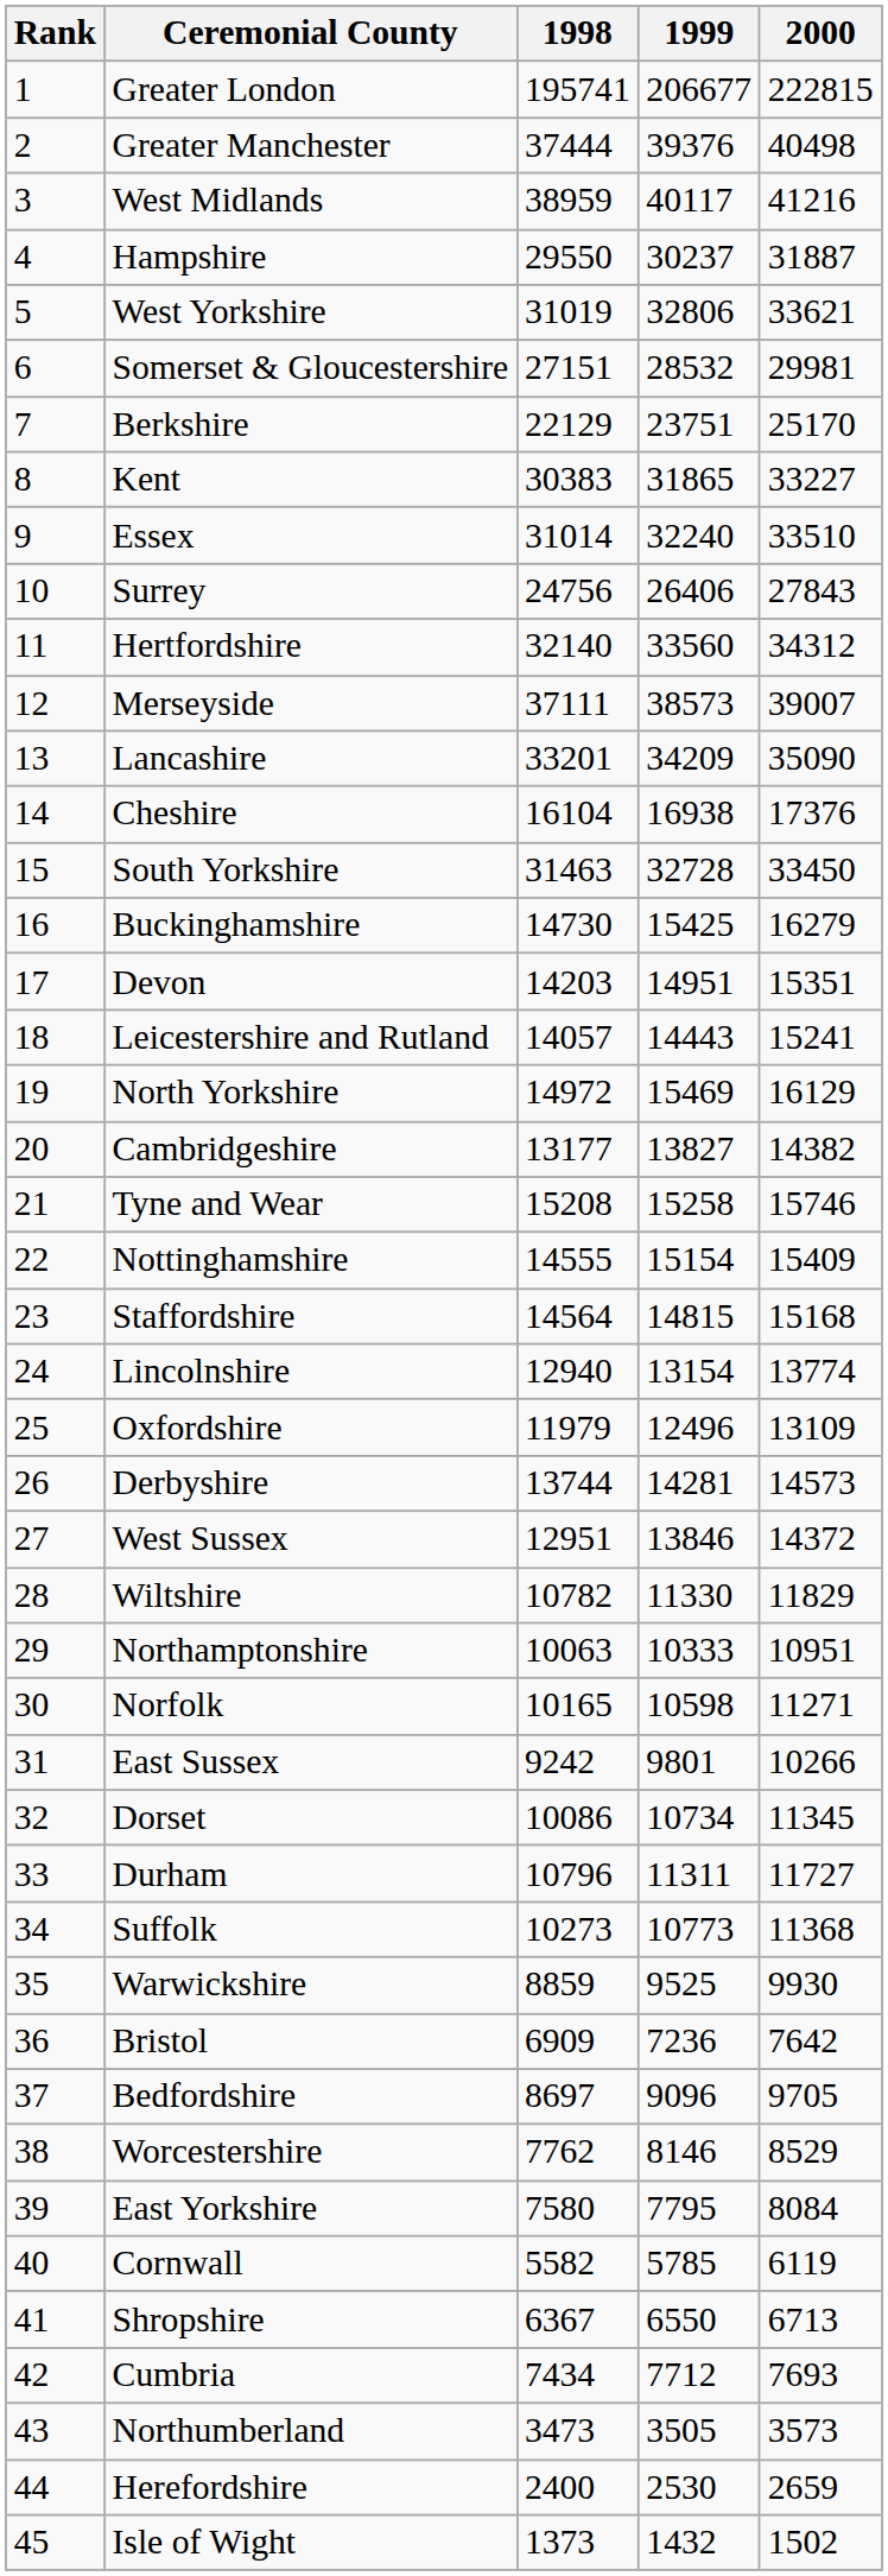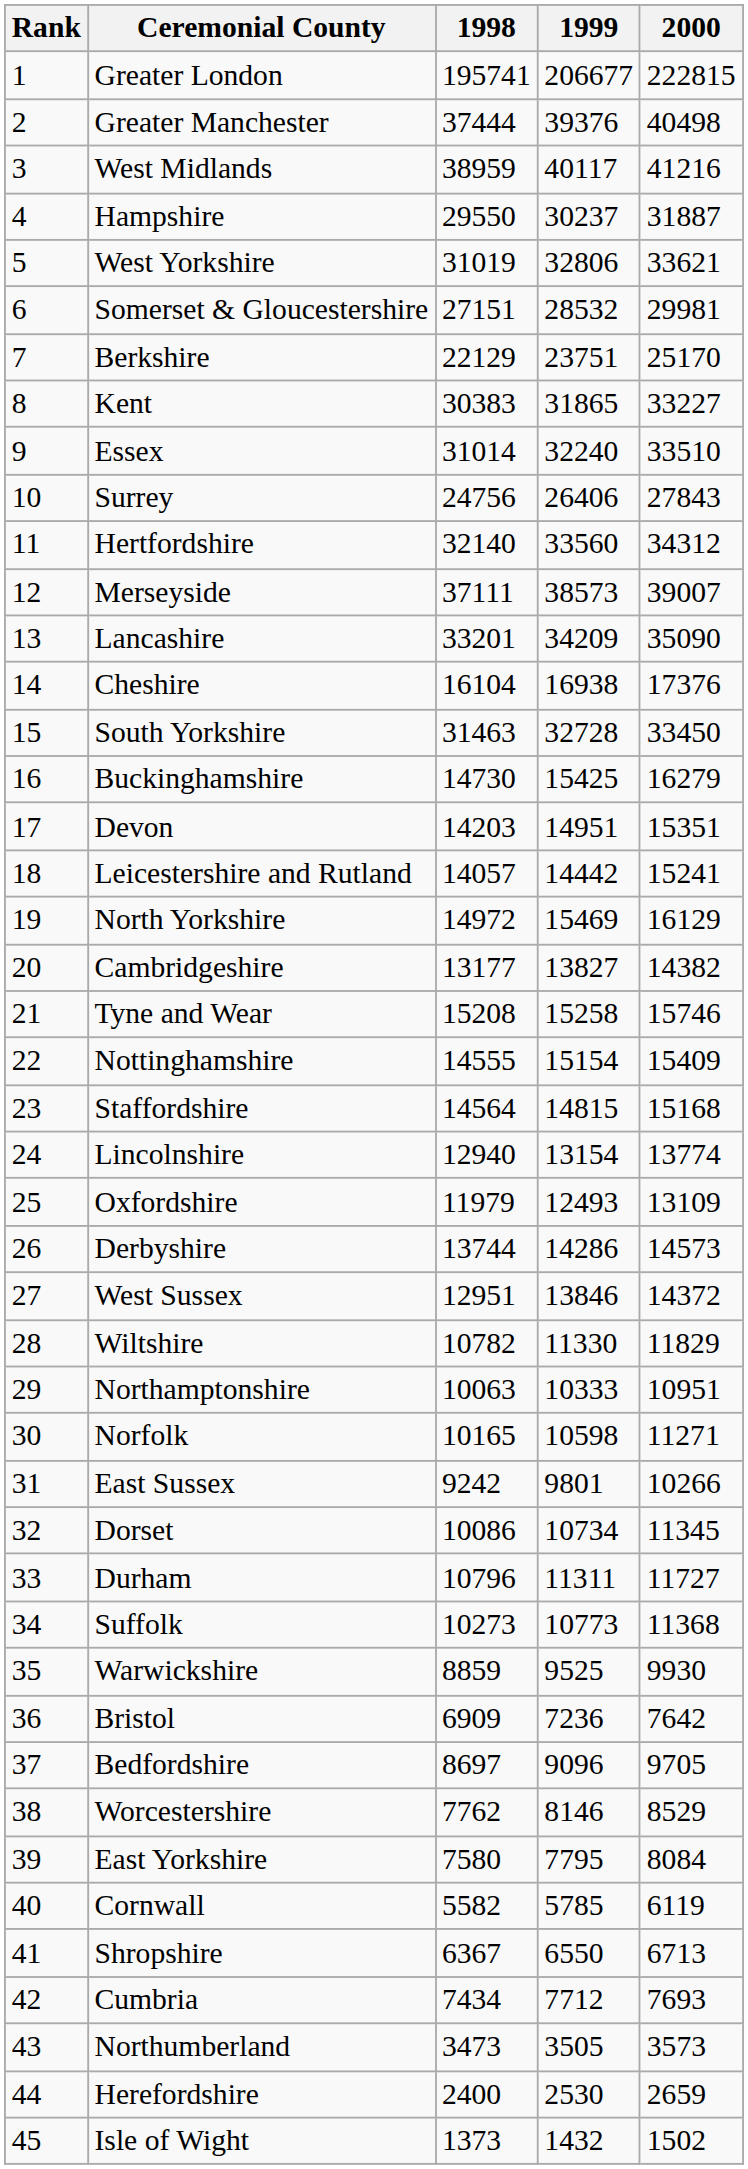Leicestershire and Rutland | 1999: 14443 -> 14442
Oxfordshire | 1999: 12496 -> 12493
Derbyshire | 1999: 14281 -> 14286
